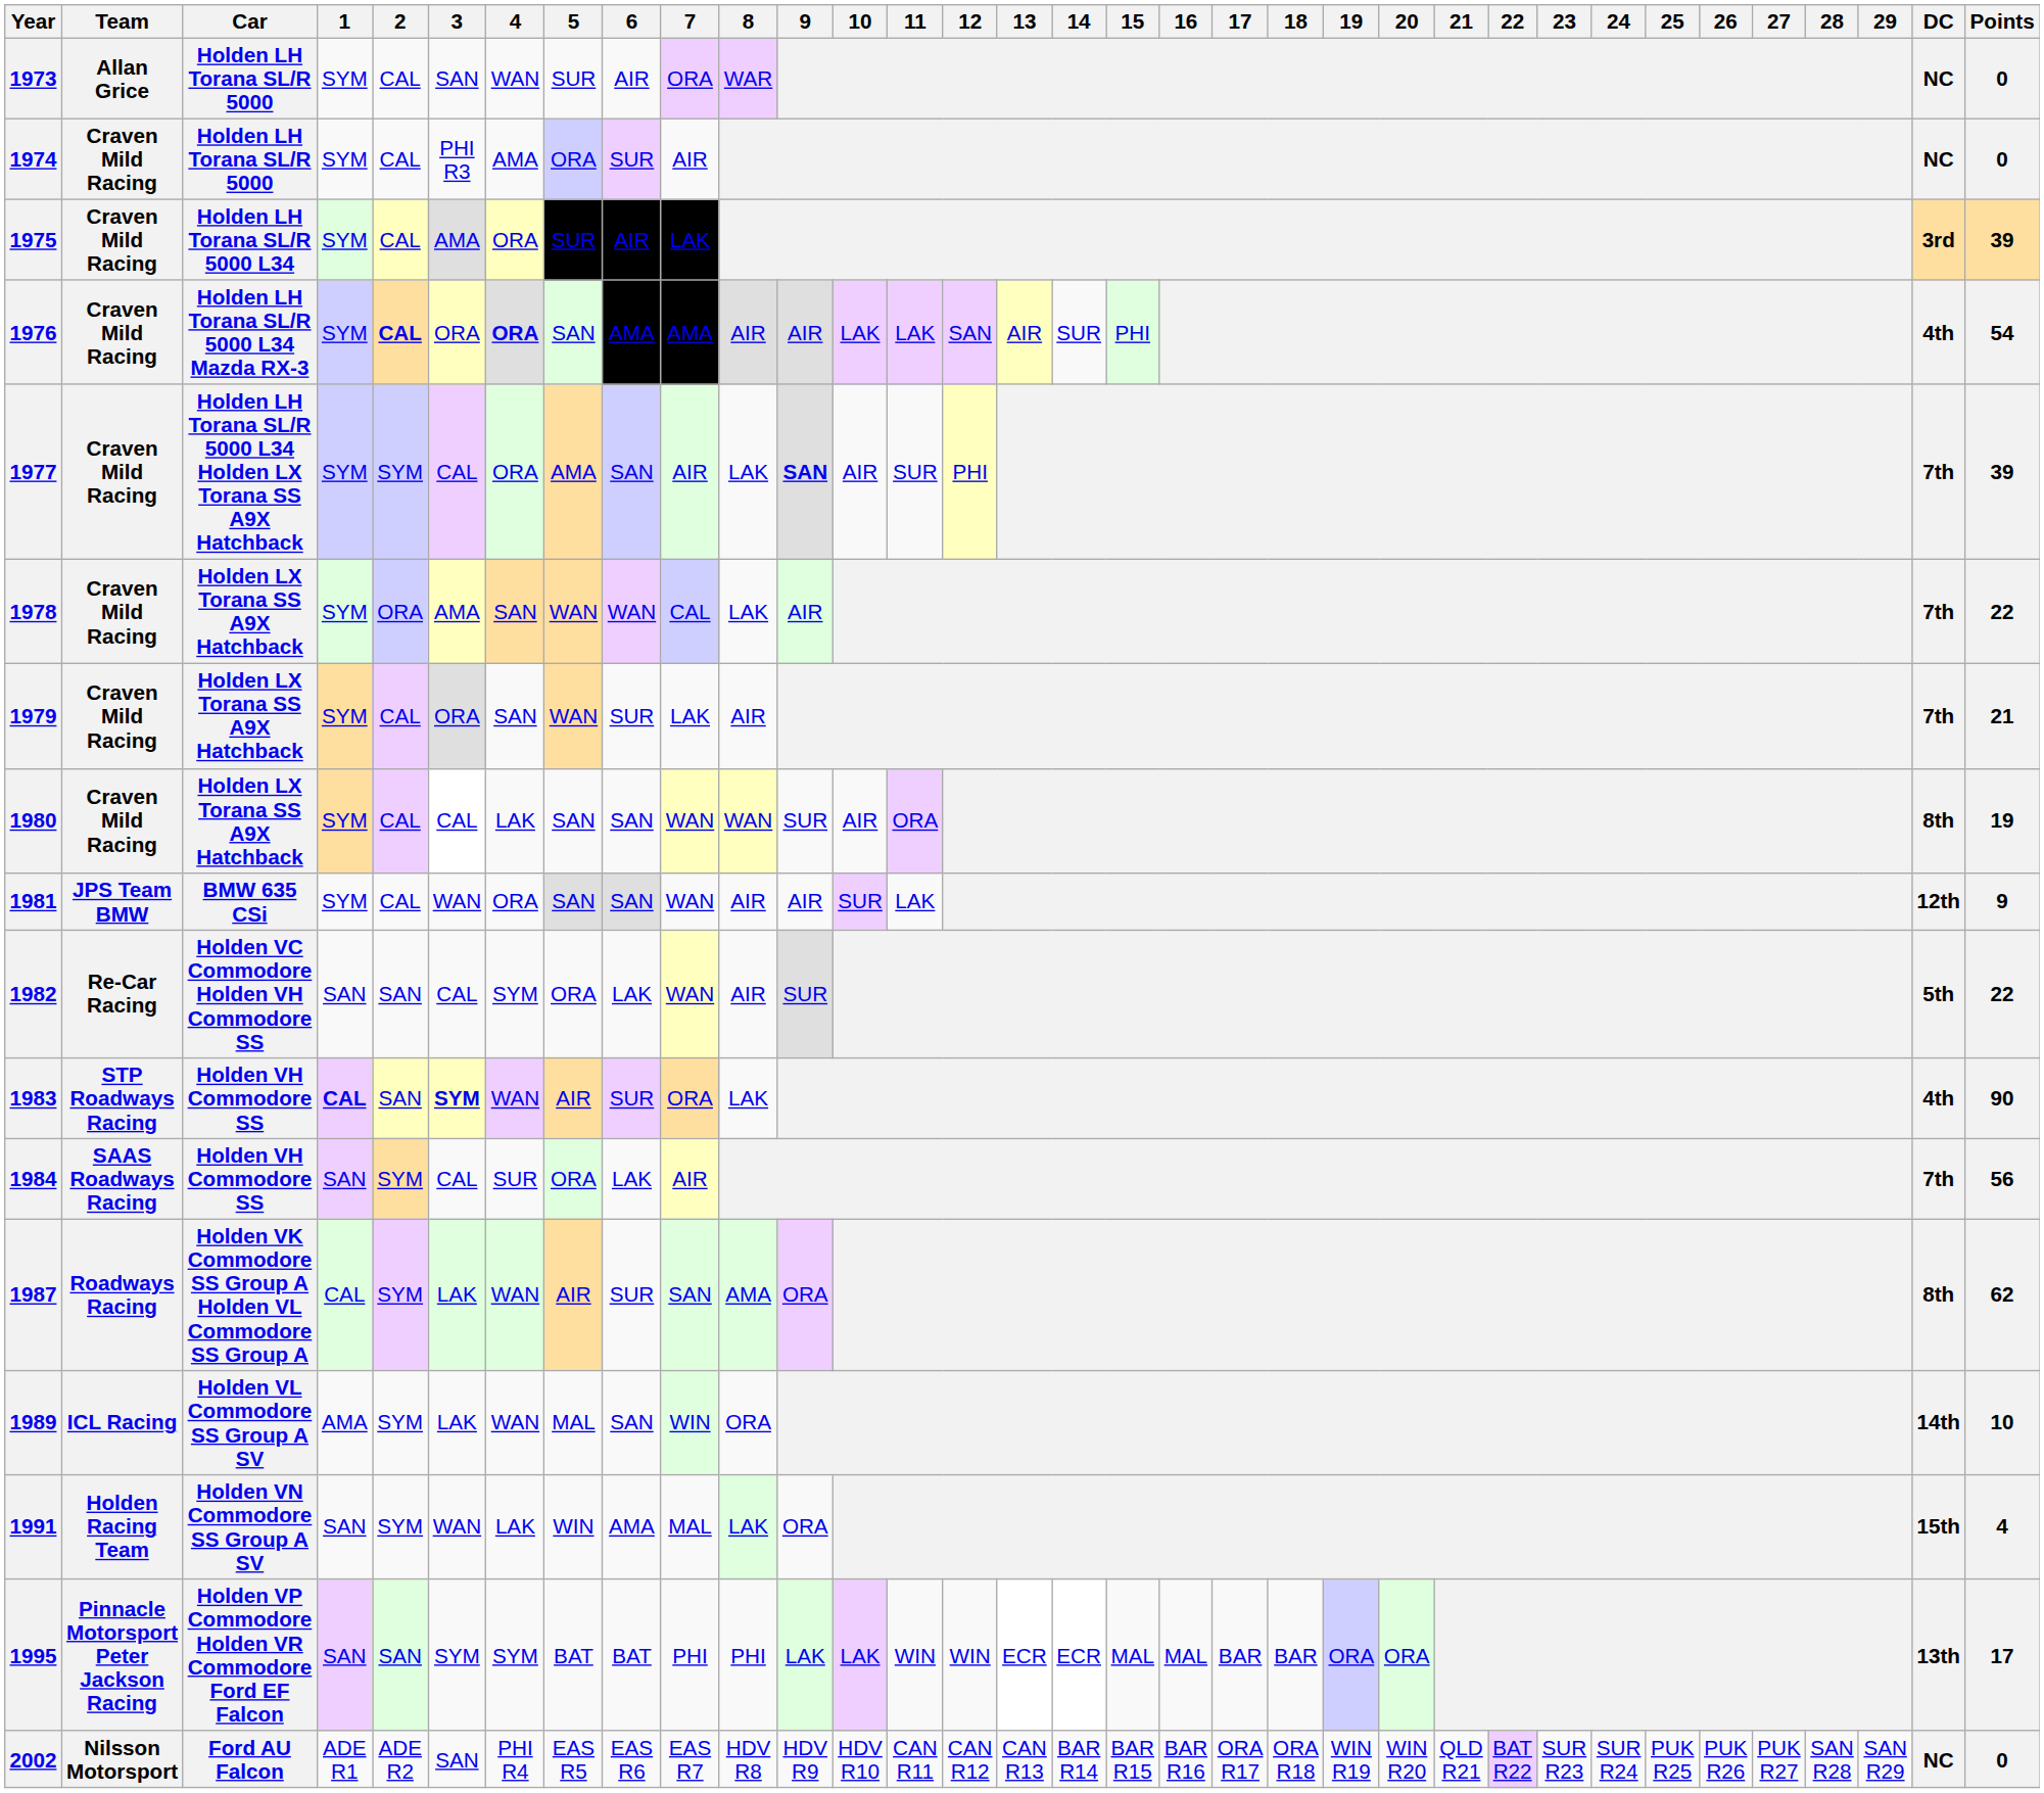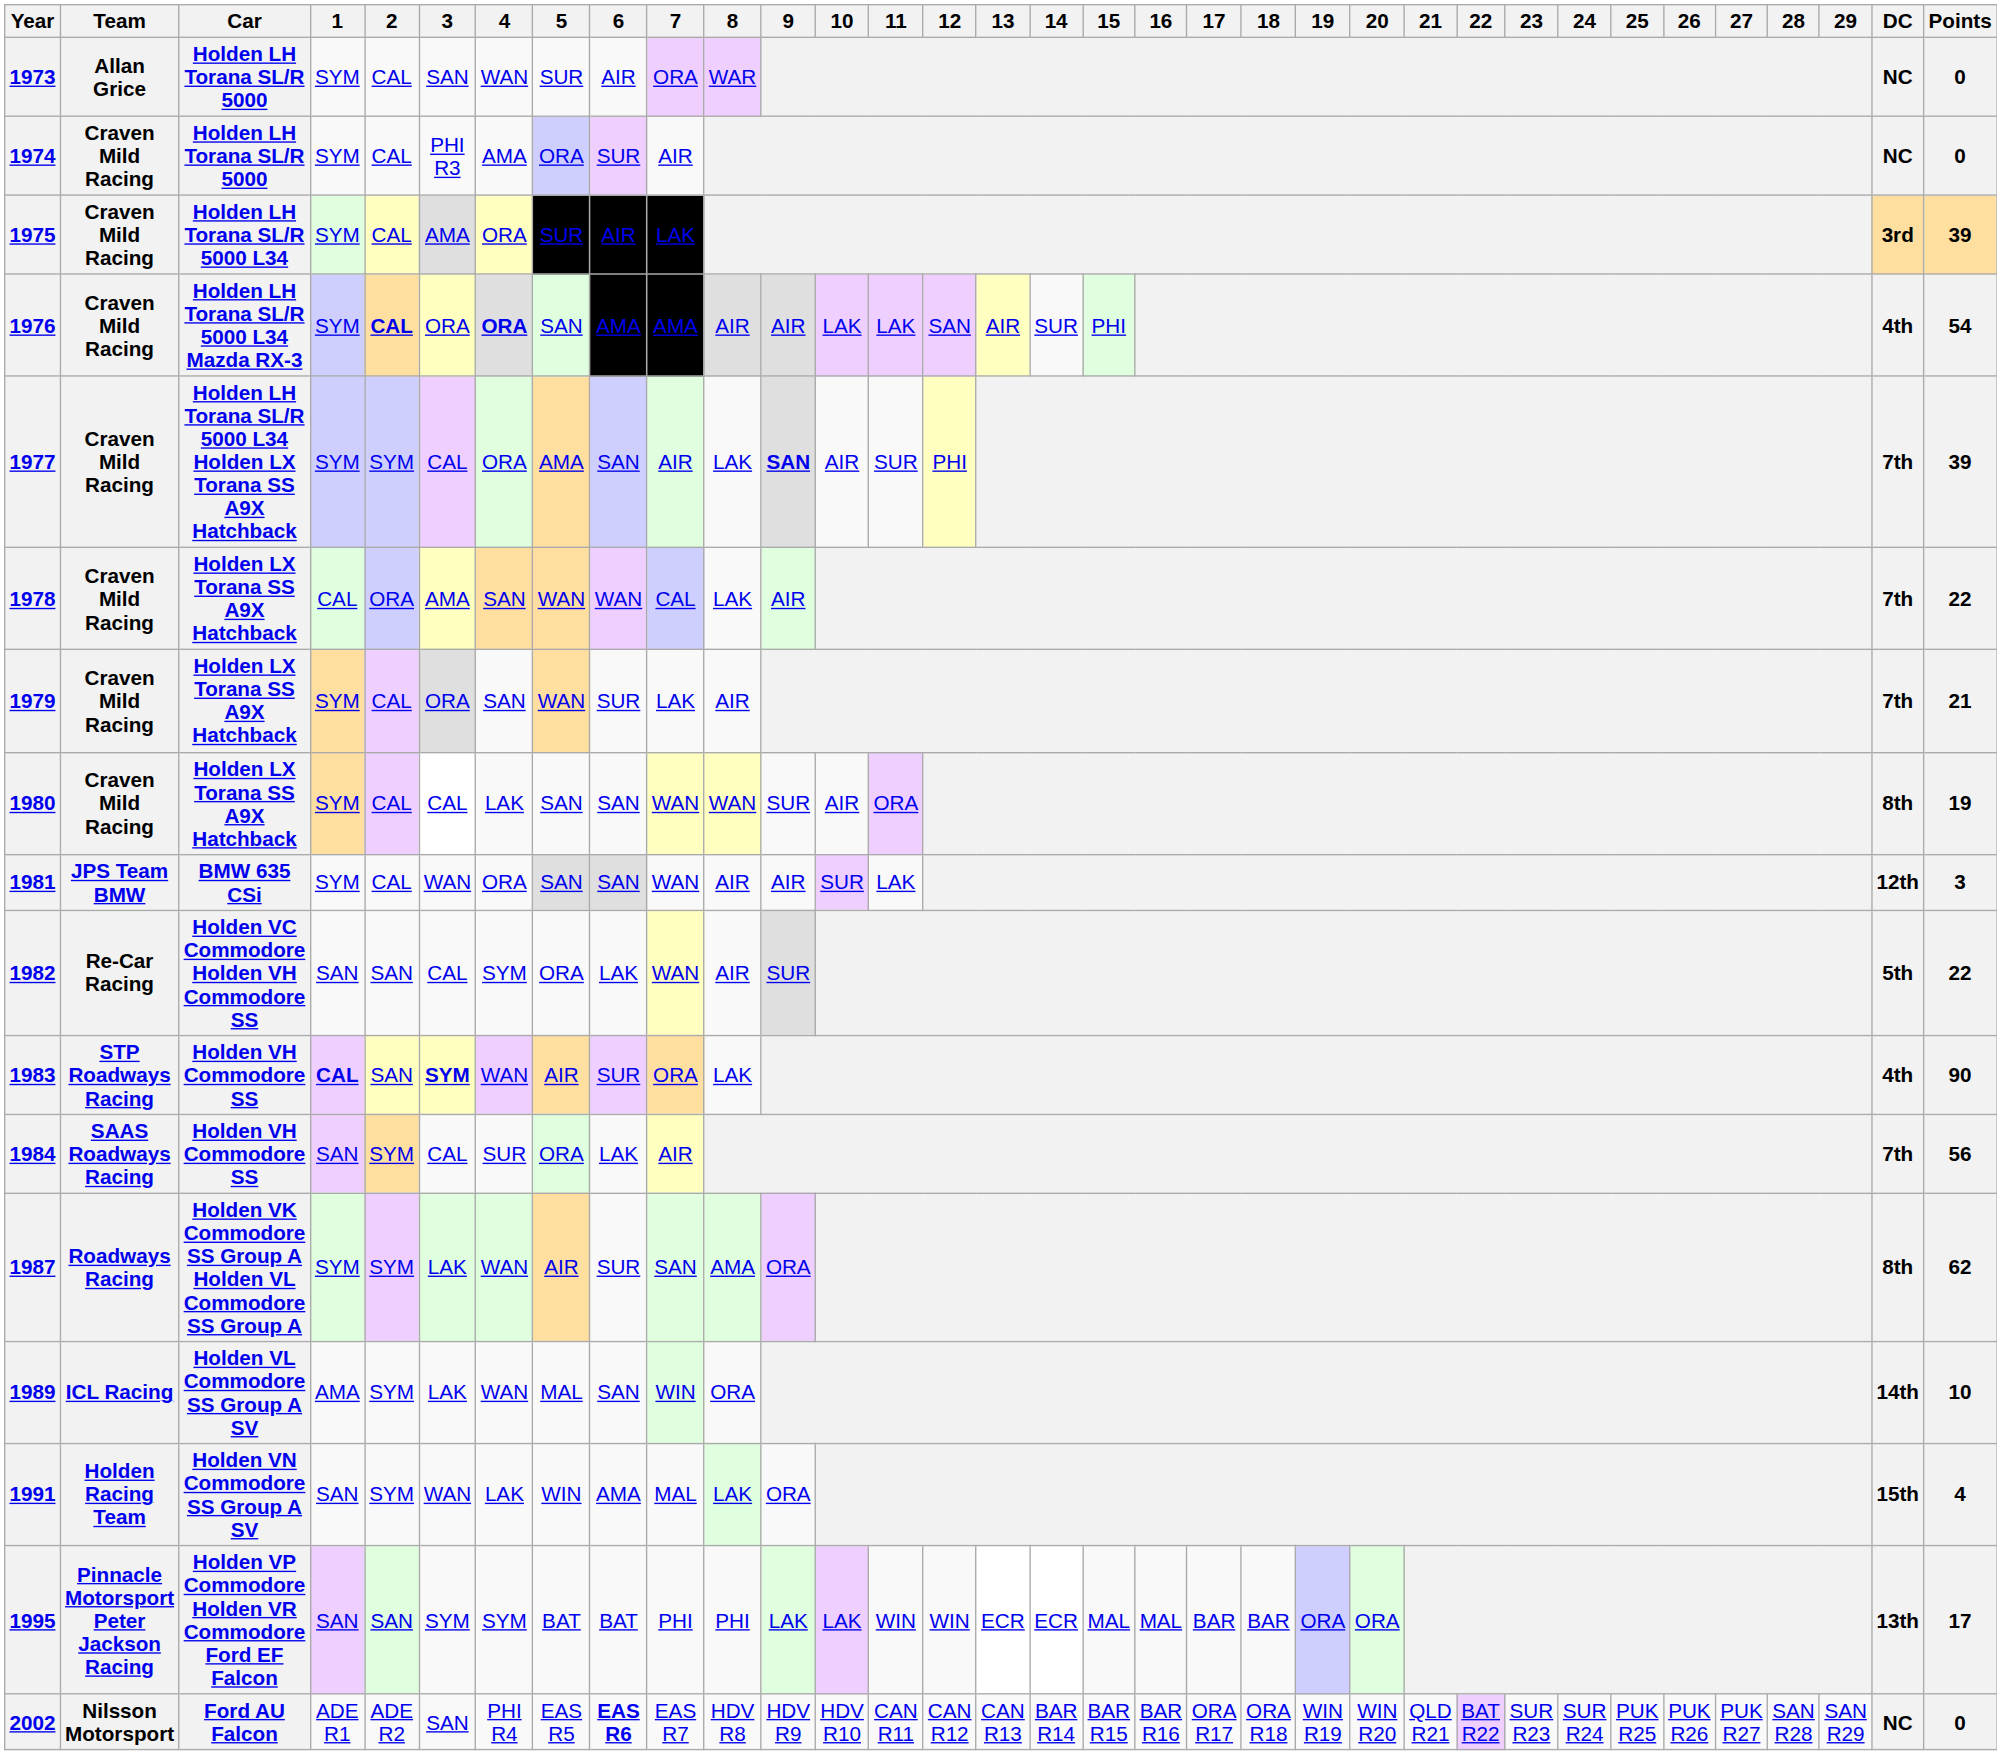1978 | 1: SYM -> CAL
1981 | Points: 9 -> 3
1987 | 1: CAL -> SYM
2002 | 6: normal -> bold
